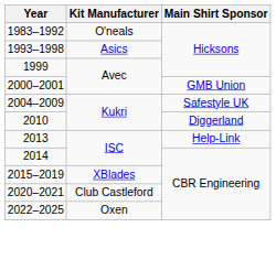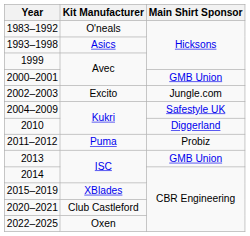+ row: 2002–2003 | Excito | Jungle.com
+ row: 2011–2012 | Puma | Probiz
2013 | Main Shirt Sponsor: Help-Link -> GMB Union
